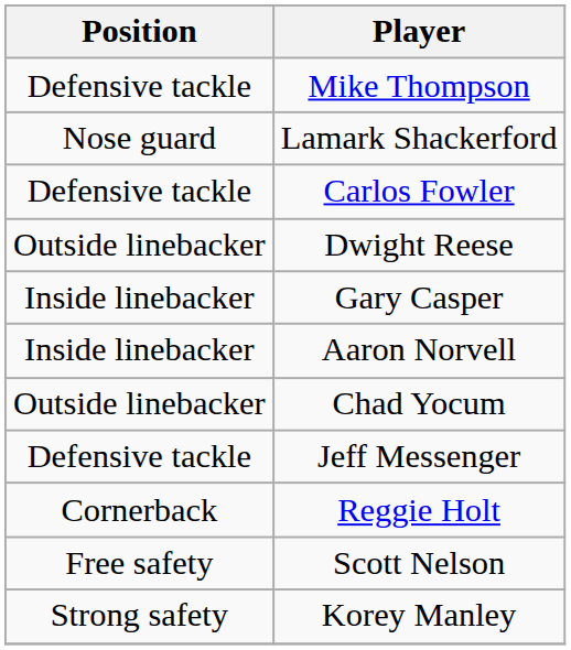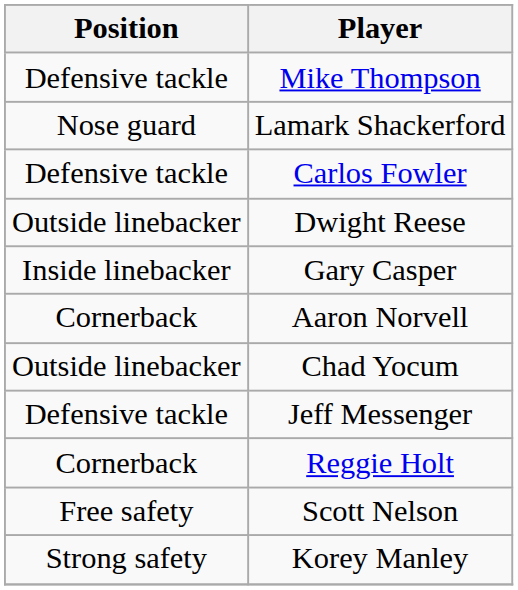Aaron Norvell | Position: Inside linebacker -> Cornerback
